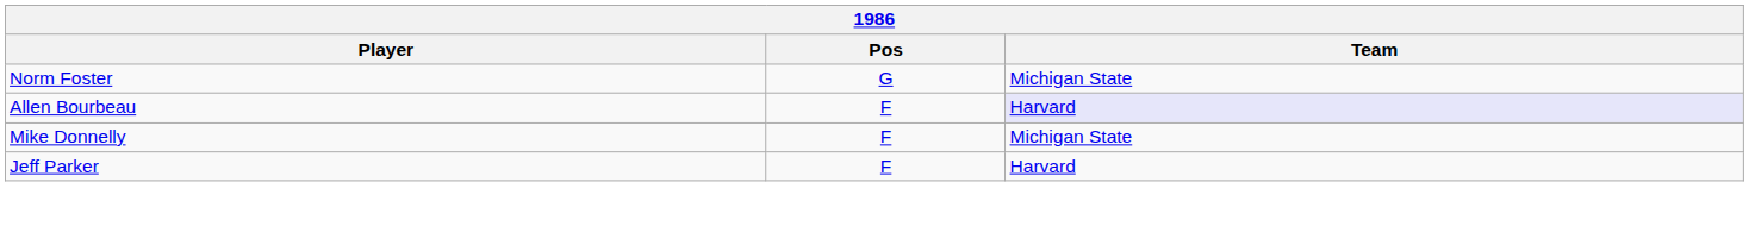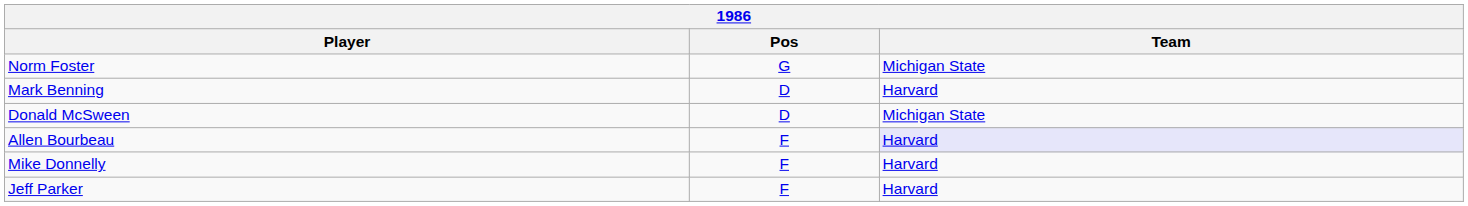+ row: Mark Benning | D | Harvard
+ row: Donald McSween | D | Michigan State
Mike Donnelly | Team: Michigan State -> Harvard
